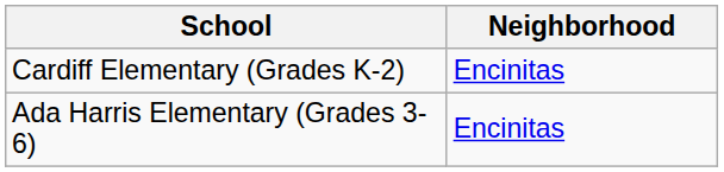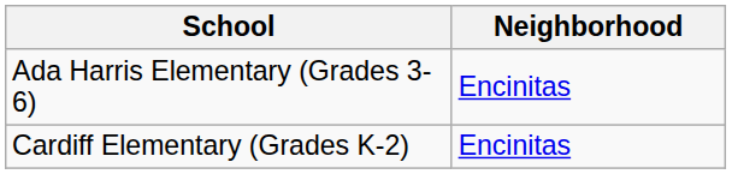rows swapped: Cardiff Elementary (Grades K-2) <-> Ada Harris Elementary (Grades 3-6)
